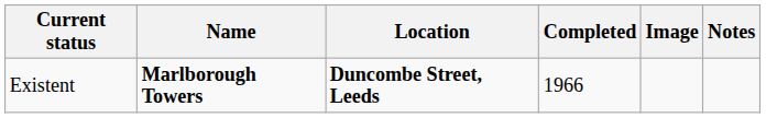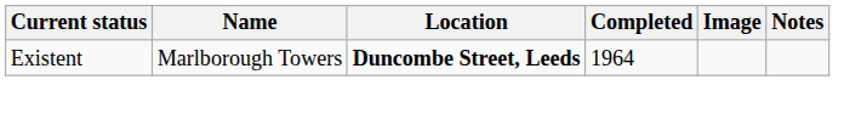Existent | Name: bold -> normal
Existent | Completed: 1966 -> 1964
